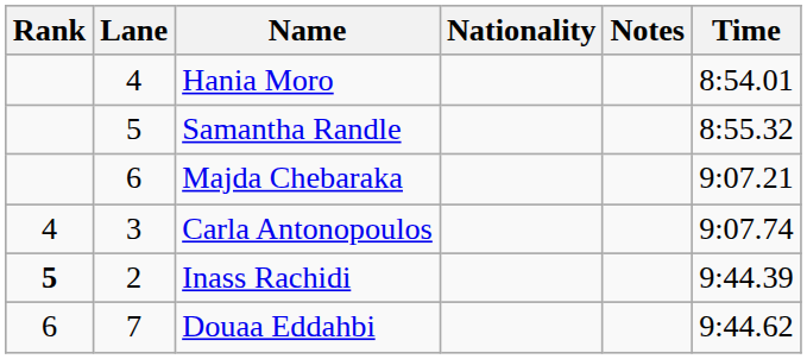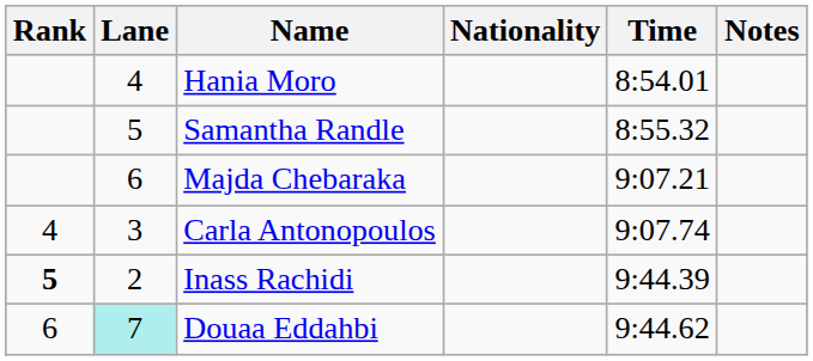columns swapped: Time <-> Notes
Douaa Eddahbi | Lane: no background -> paleturquoise background
